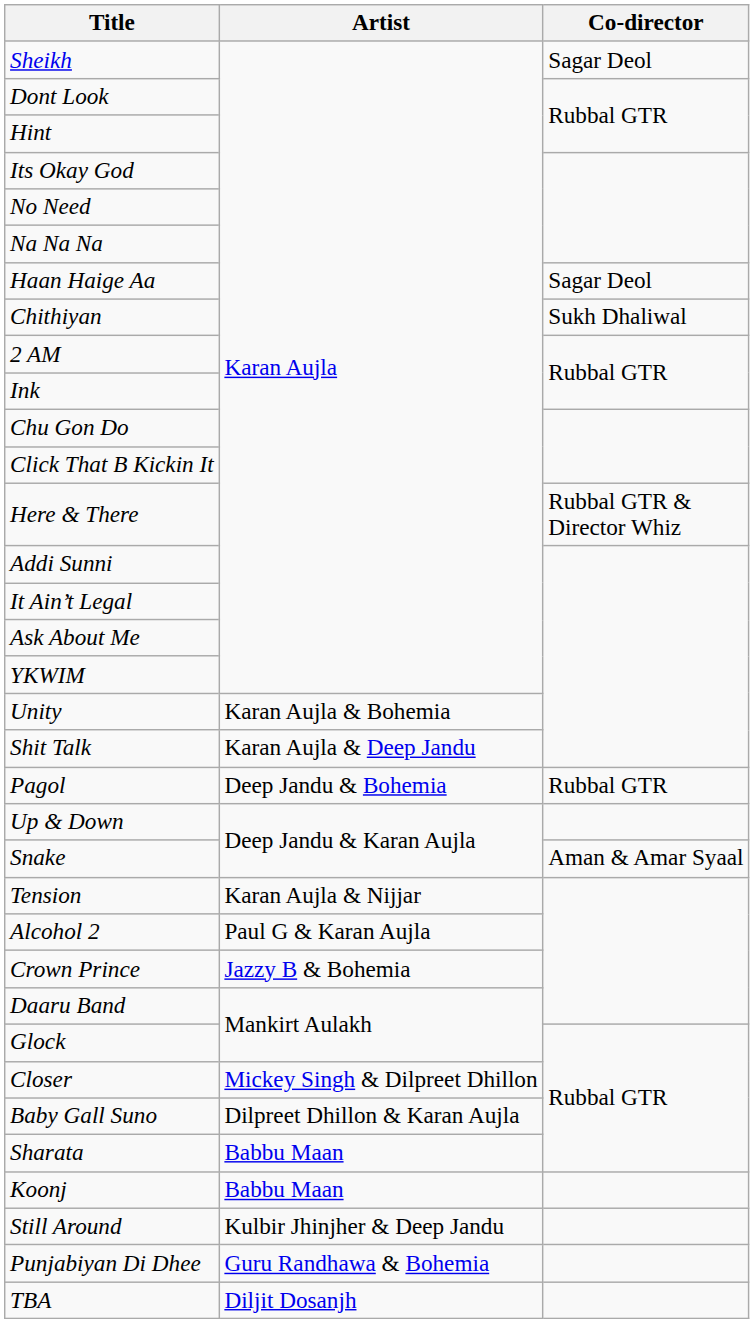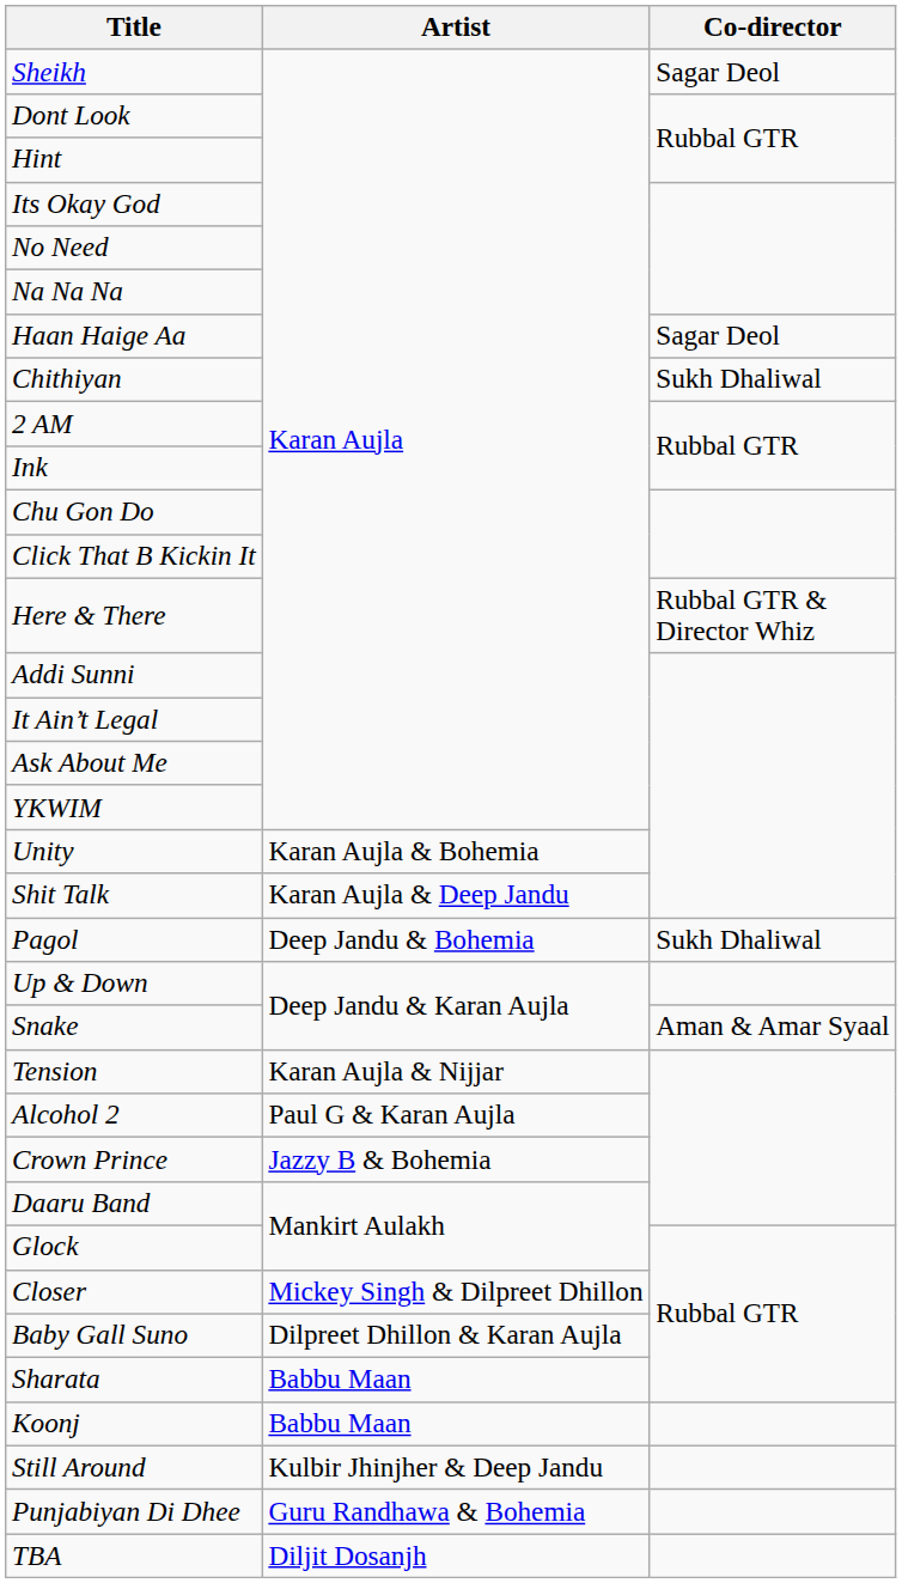Pagol | Co-director: Rubbal GTR -> Sukh Dhaliwal
